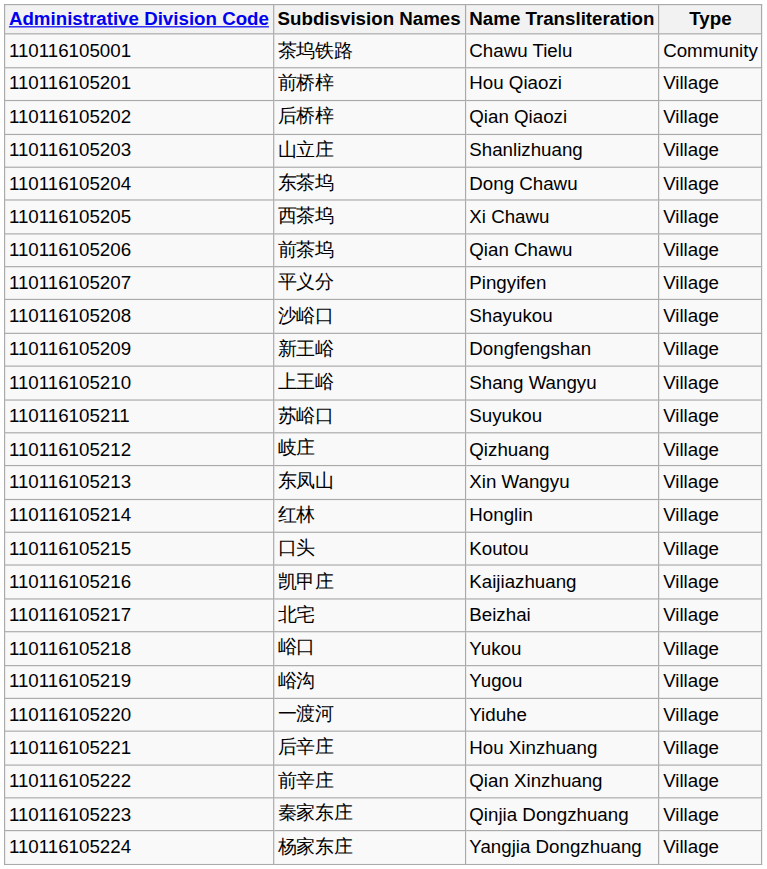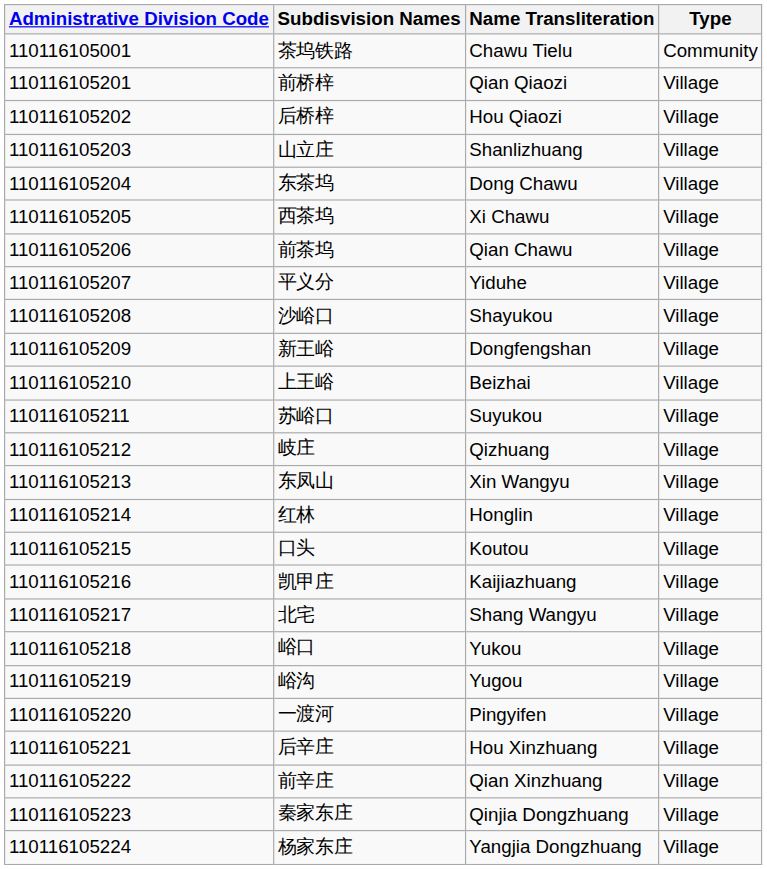前桥梓 | Name Transliteration: Hou Qiaozi -> Qian Qiaozi
后桥梓 | Name Transliteration: Qian Qiaozi -> Hou Qiaozi
平义分 | Name Transliteration: Pingyifen -> Yiduhe
上王峪 | Name Transliteration: Shang Wangyu -> Beizhai
北宅 | Name Transliteration: Beizhai -> Shang Wangyu
一渡河 | Name Transliteration: Yiduhe -> Pingyifen
